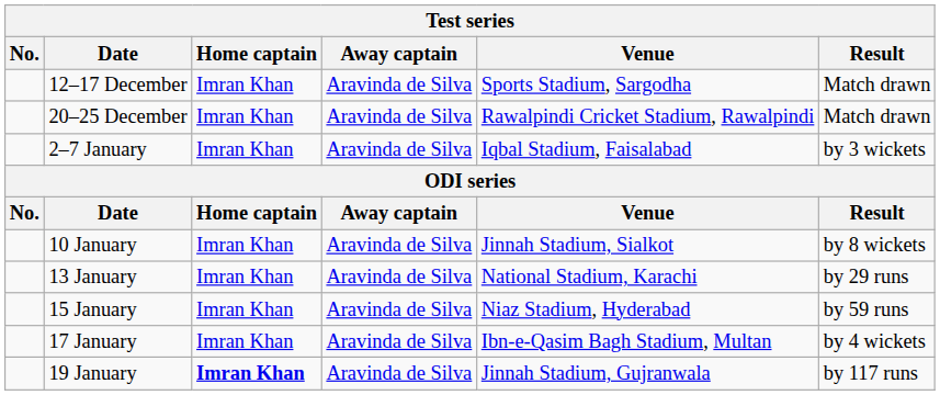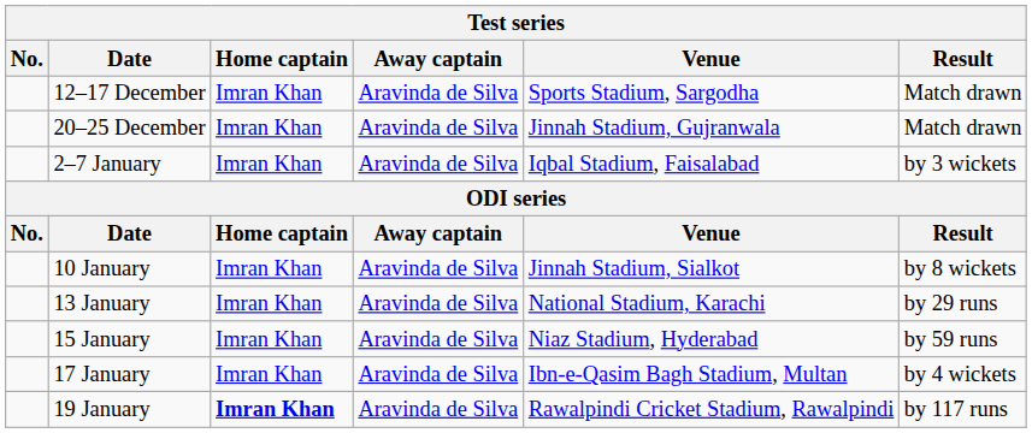20–25 December | Venue: Rawalpindi Cricket Stadium, Rawalpindi -> Jinnah Stadium, Gujranwala
19 January | Venue: Jinnah Stadium, Gujranwala -> Rawalpindi Cricket Stadium, Rawalpindi
